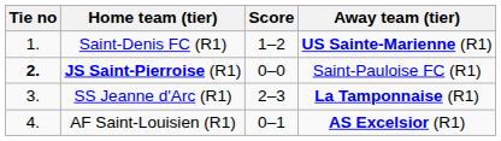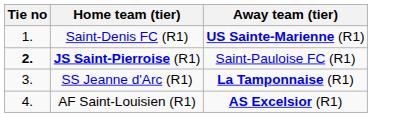- column: Score | 1–2 | 0–0 | 2–3 | 0–1
